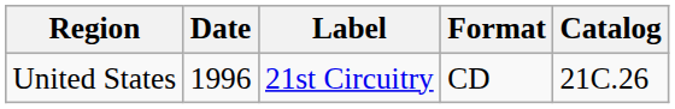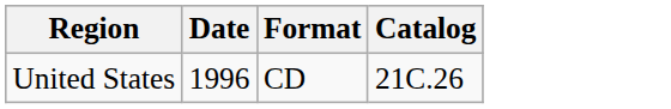- column: Label | 21st Circuitry
